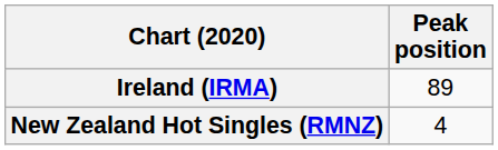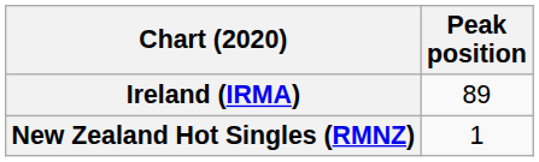New Zealand Hot Singles (RMNZ) | Peak position: 4 -> 1
